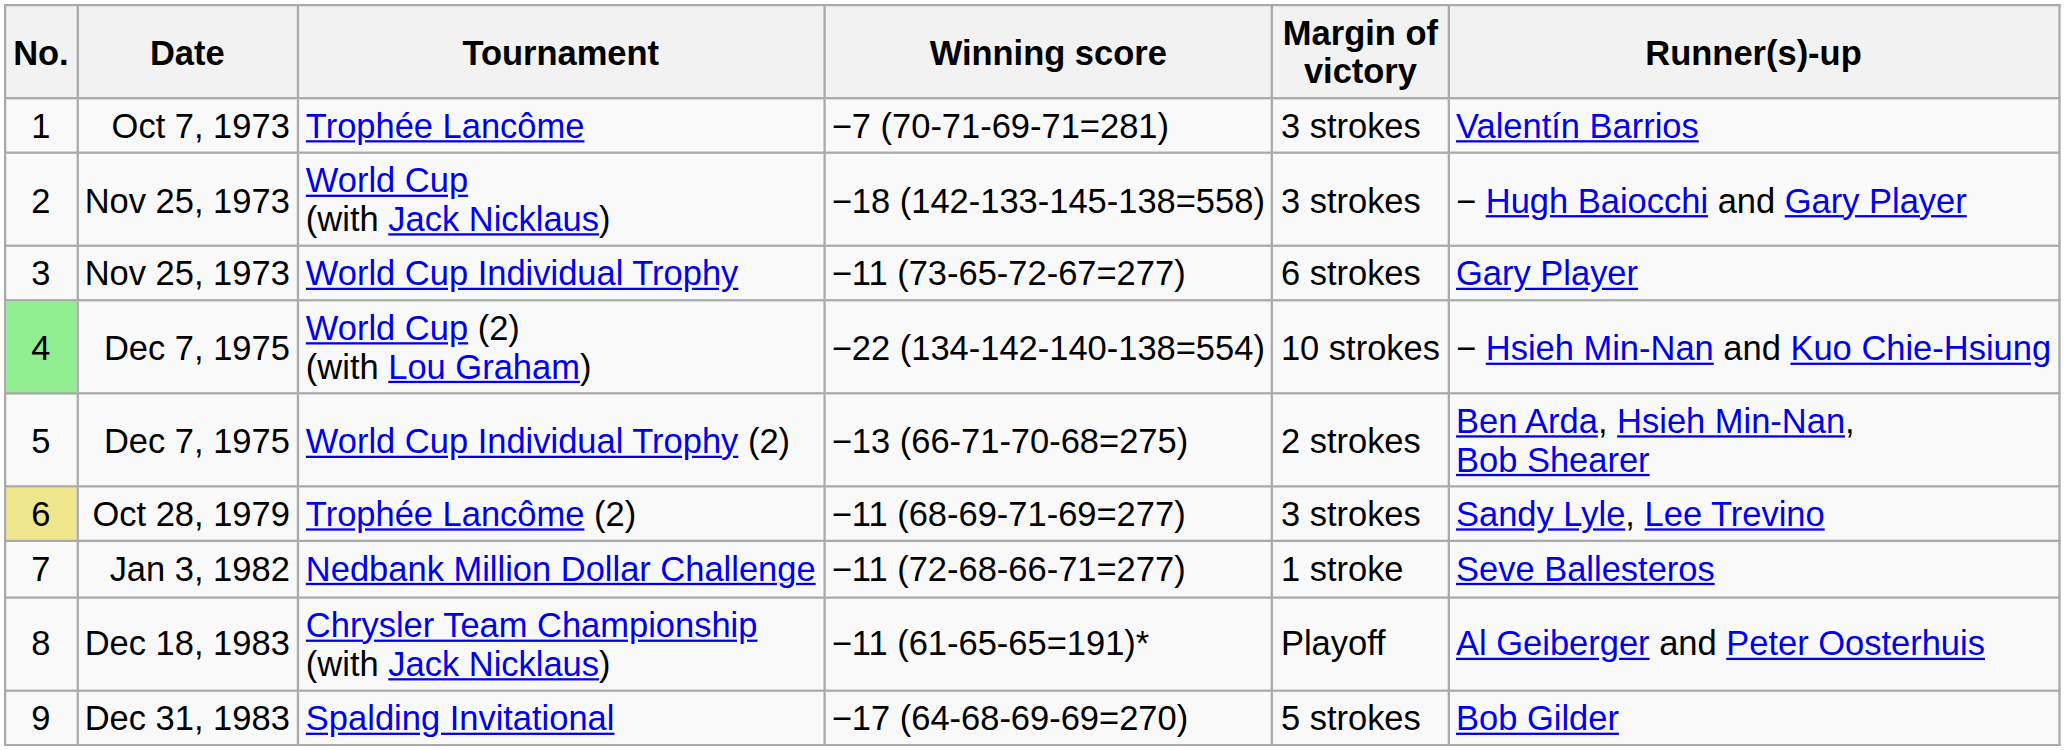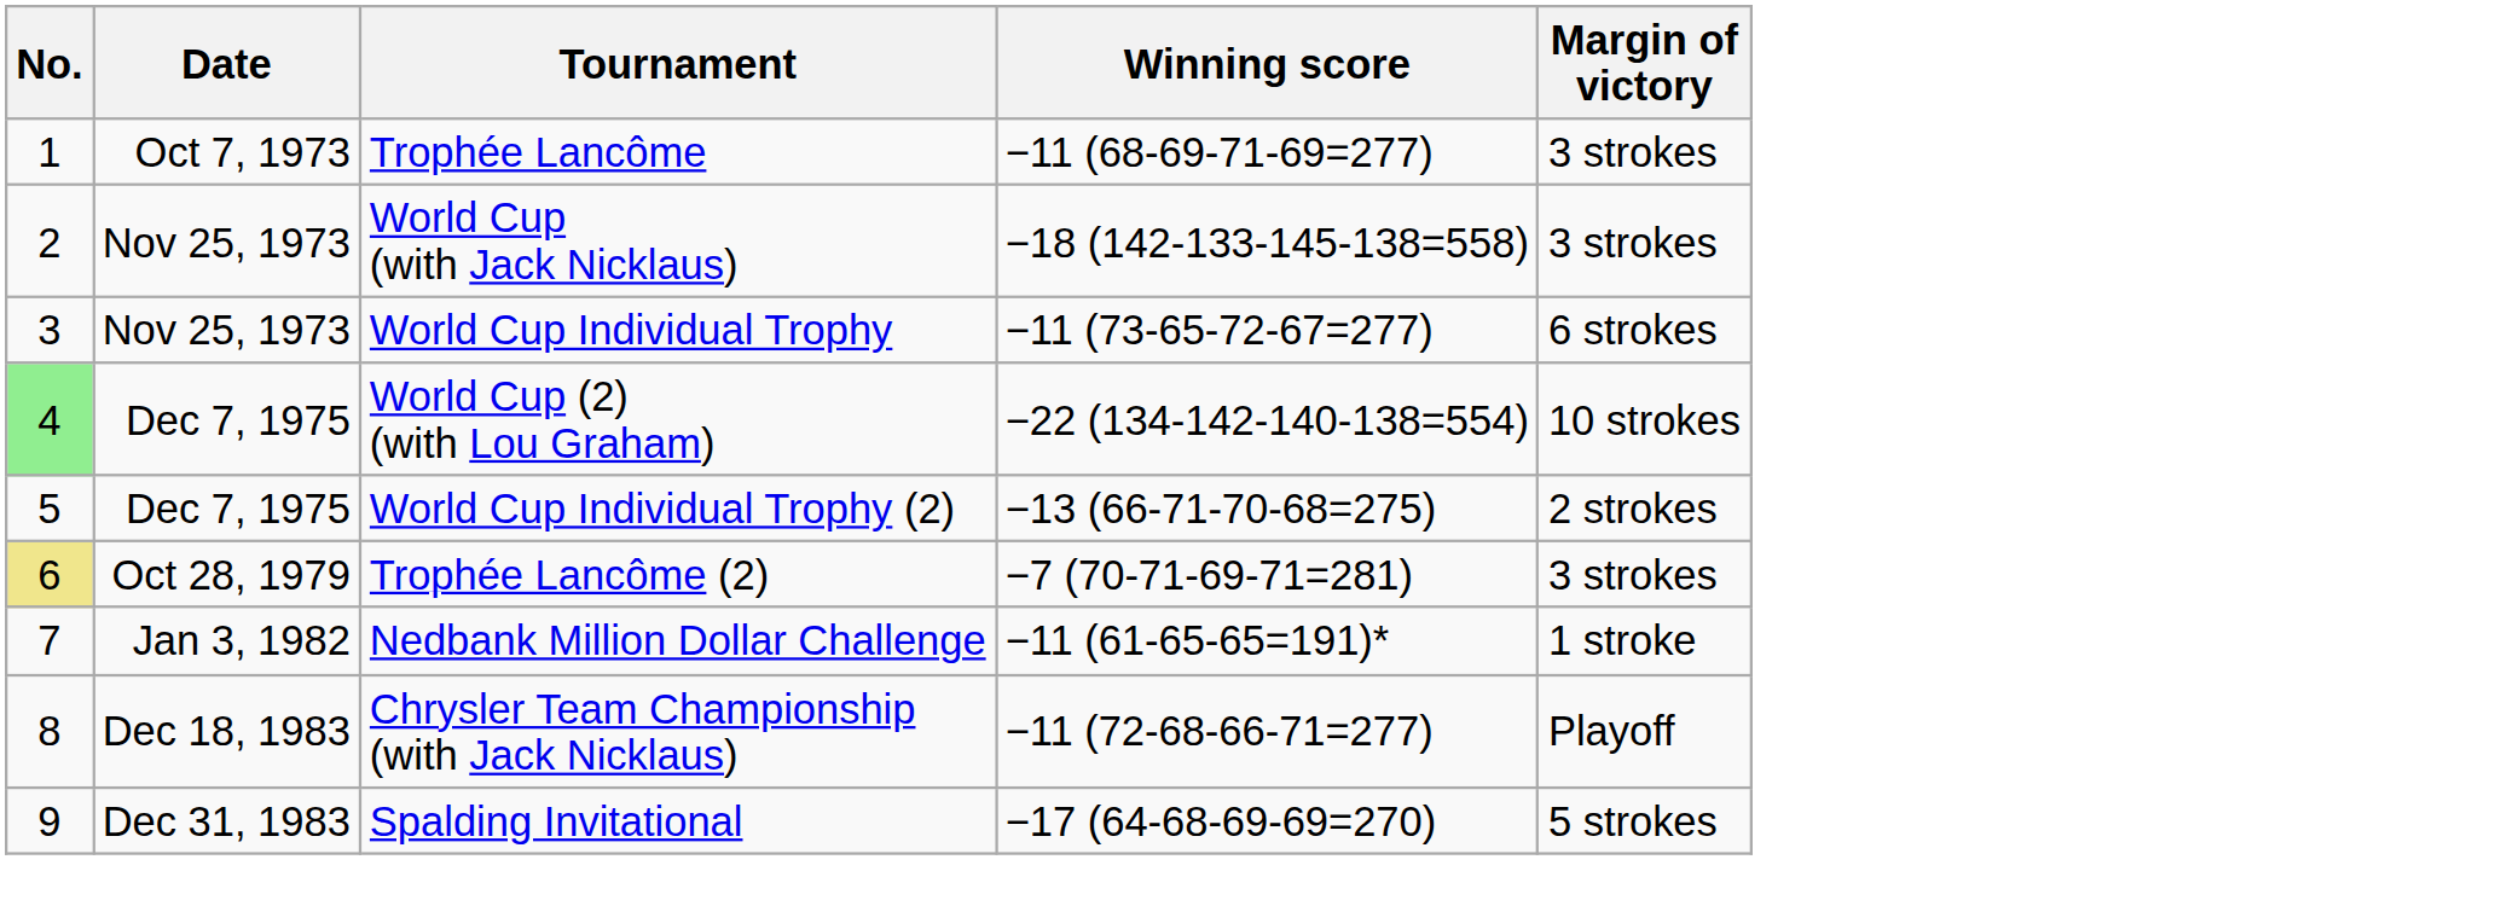- column: Runner(s)-up | Valentín Barrios | − Hugh Baiocchi and Gary Player | Gary Player | − Hsieh Min-Nan and Kuo Chie-Hsiung | Ben Arda, Hsieh Min-Nan, Bob Shearer | Sandy Lyle, Lee Trevino | Seve Ballesteros | Al Geiberger and Peter Oosterhuis | Bob Gilder
Trophée Lancôme | Winning score: −7 (70-71-69-71=281) -> −11 (68-69-71-69=277)
Trophée Lancôme (2) | Winning score: −11 (68-69-71-69=277) -> −7 (70-71-69-71=281)
Nedbank Million Dollar Challenge | Winning score: −11 (72-68-66-71=277) -> −11 (61-65-65=191)*
Chrysler Team Championship (with Jack Nicklaus) | Winning score: −11 (61-65-65=191)* -> −11 (72-68-66-71=277)
